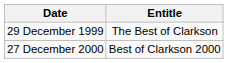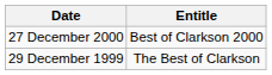rows swapped: 29 December 1999 <-> 27 December 2000
